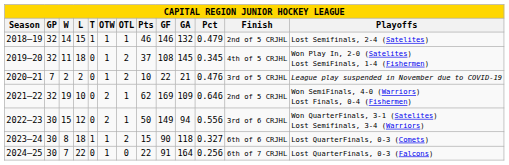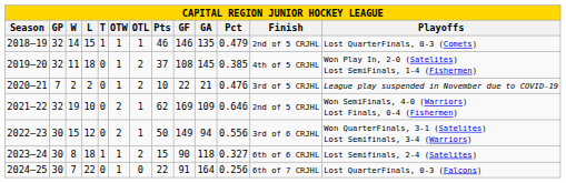2018–19 | GA: 132 -> 135
2018–19 | Playoffs: Lost Semifinals, 2-4 (Satelites) -> Lost QuarterFinals, 0-3 (Comets)
2019–20 | Pct: 0.345 -> 0.385
2023–24 | Playoffs: Lost QuarterFinals, 0-3 (Comets) -> Lost Semifinals, 2-4 (Satelites)
